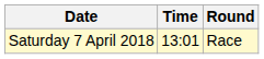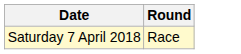- column: Time | 13:01
